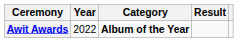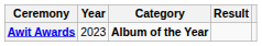Awit Awards | Year: 2022 -> 2023
